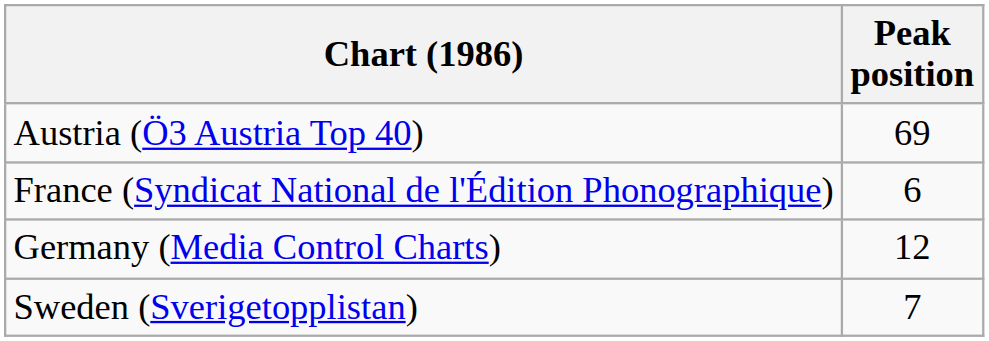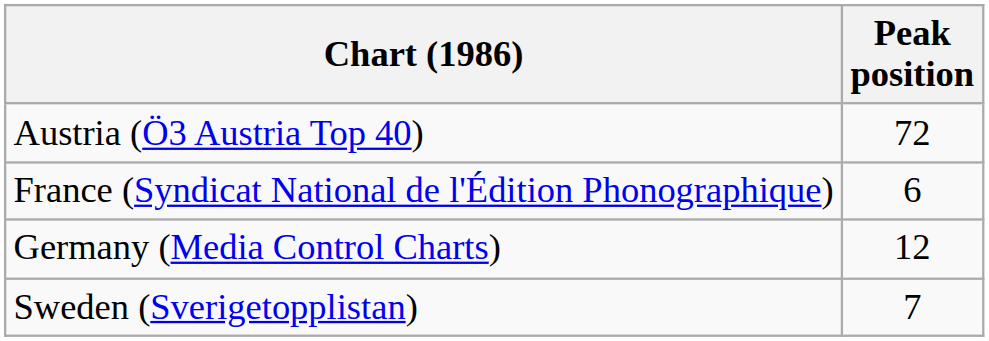Austria (Ö3 Austria Top 40) | Peak position: 69 -> 72
